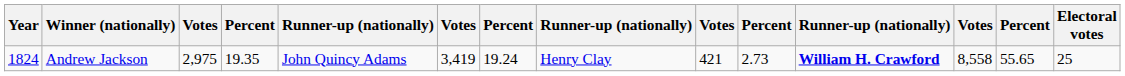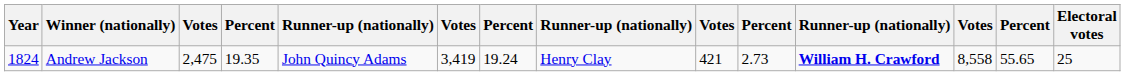Andrew Jackson | column 3: 2,975 -> 2,475
